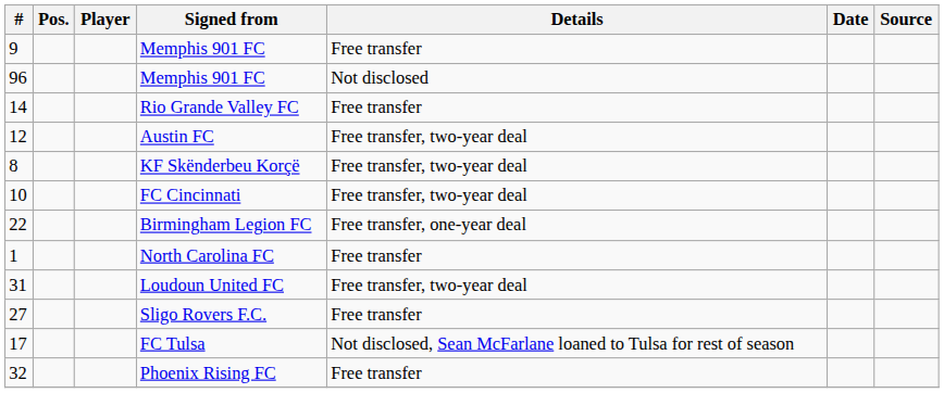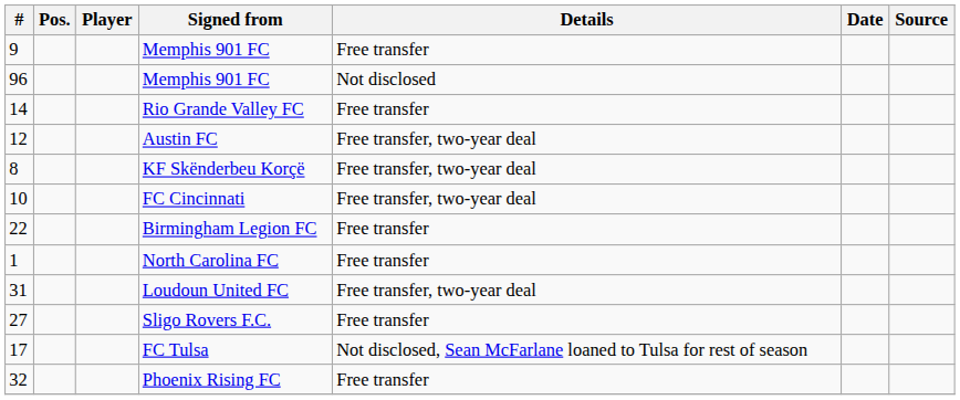Birmingham Legion FC | Details: Free transfer, one-year deal -> Free transfer
